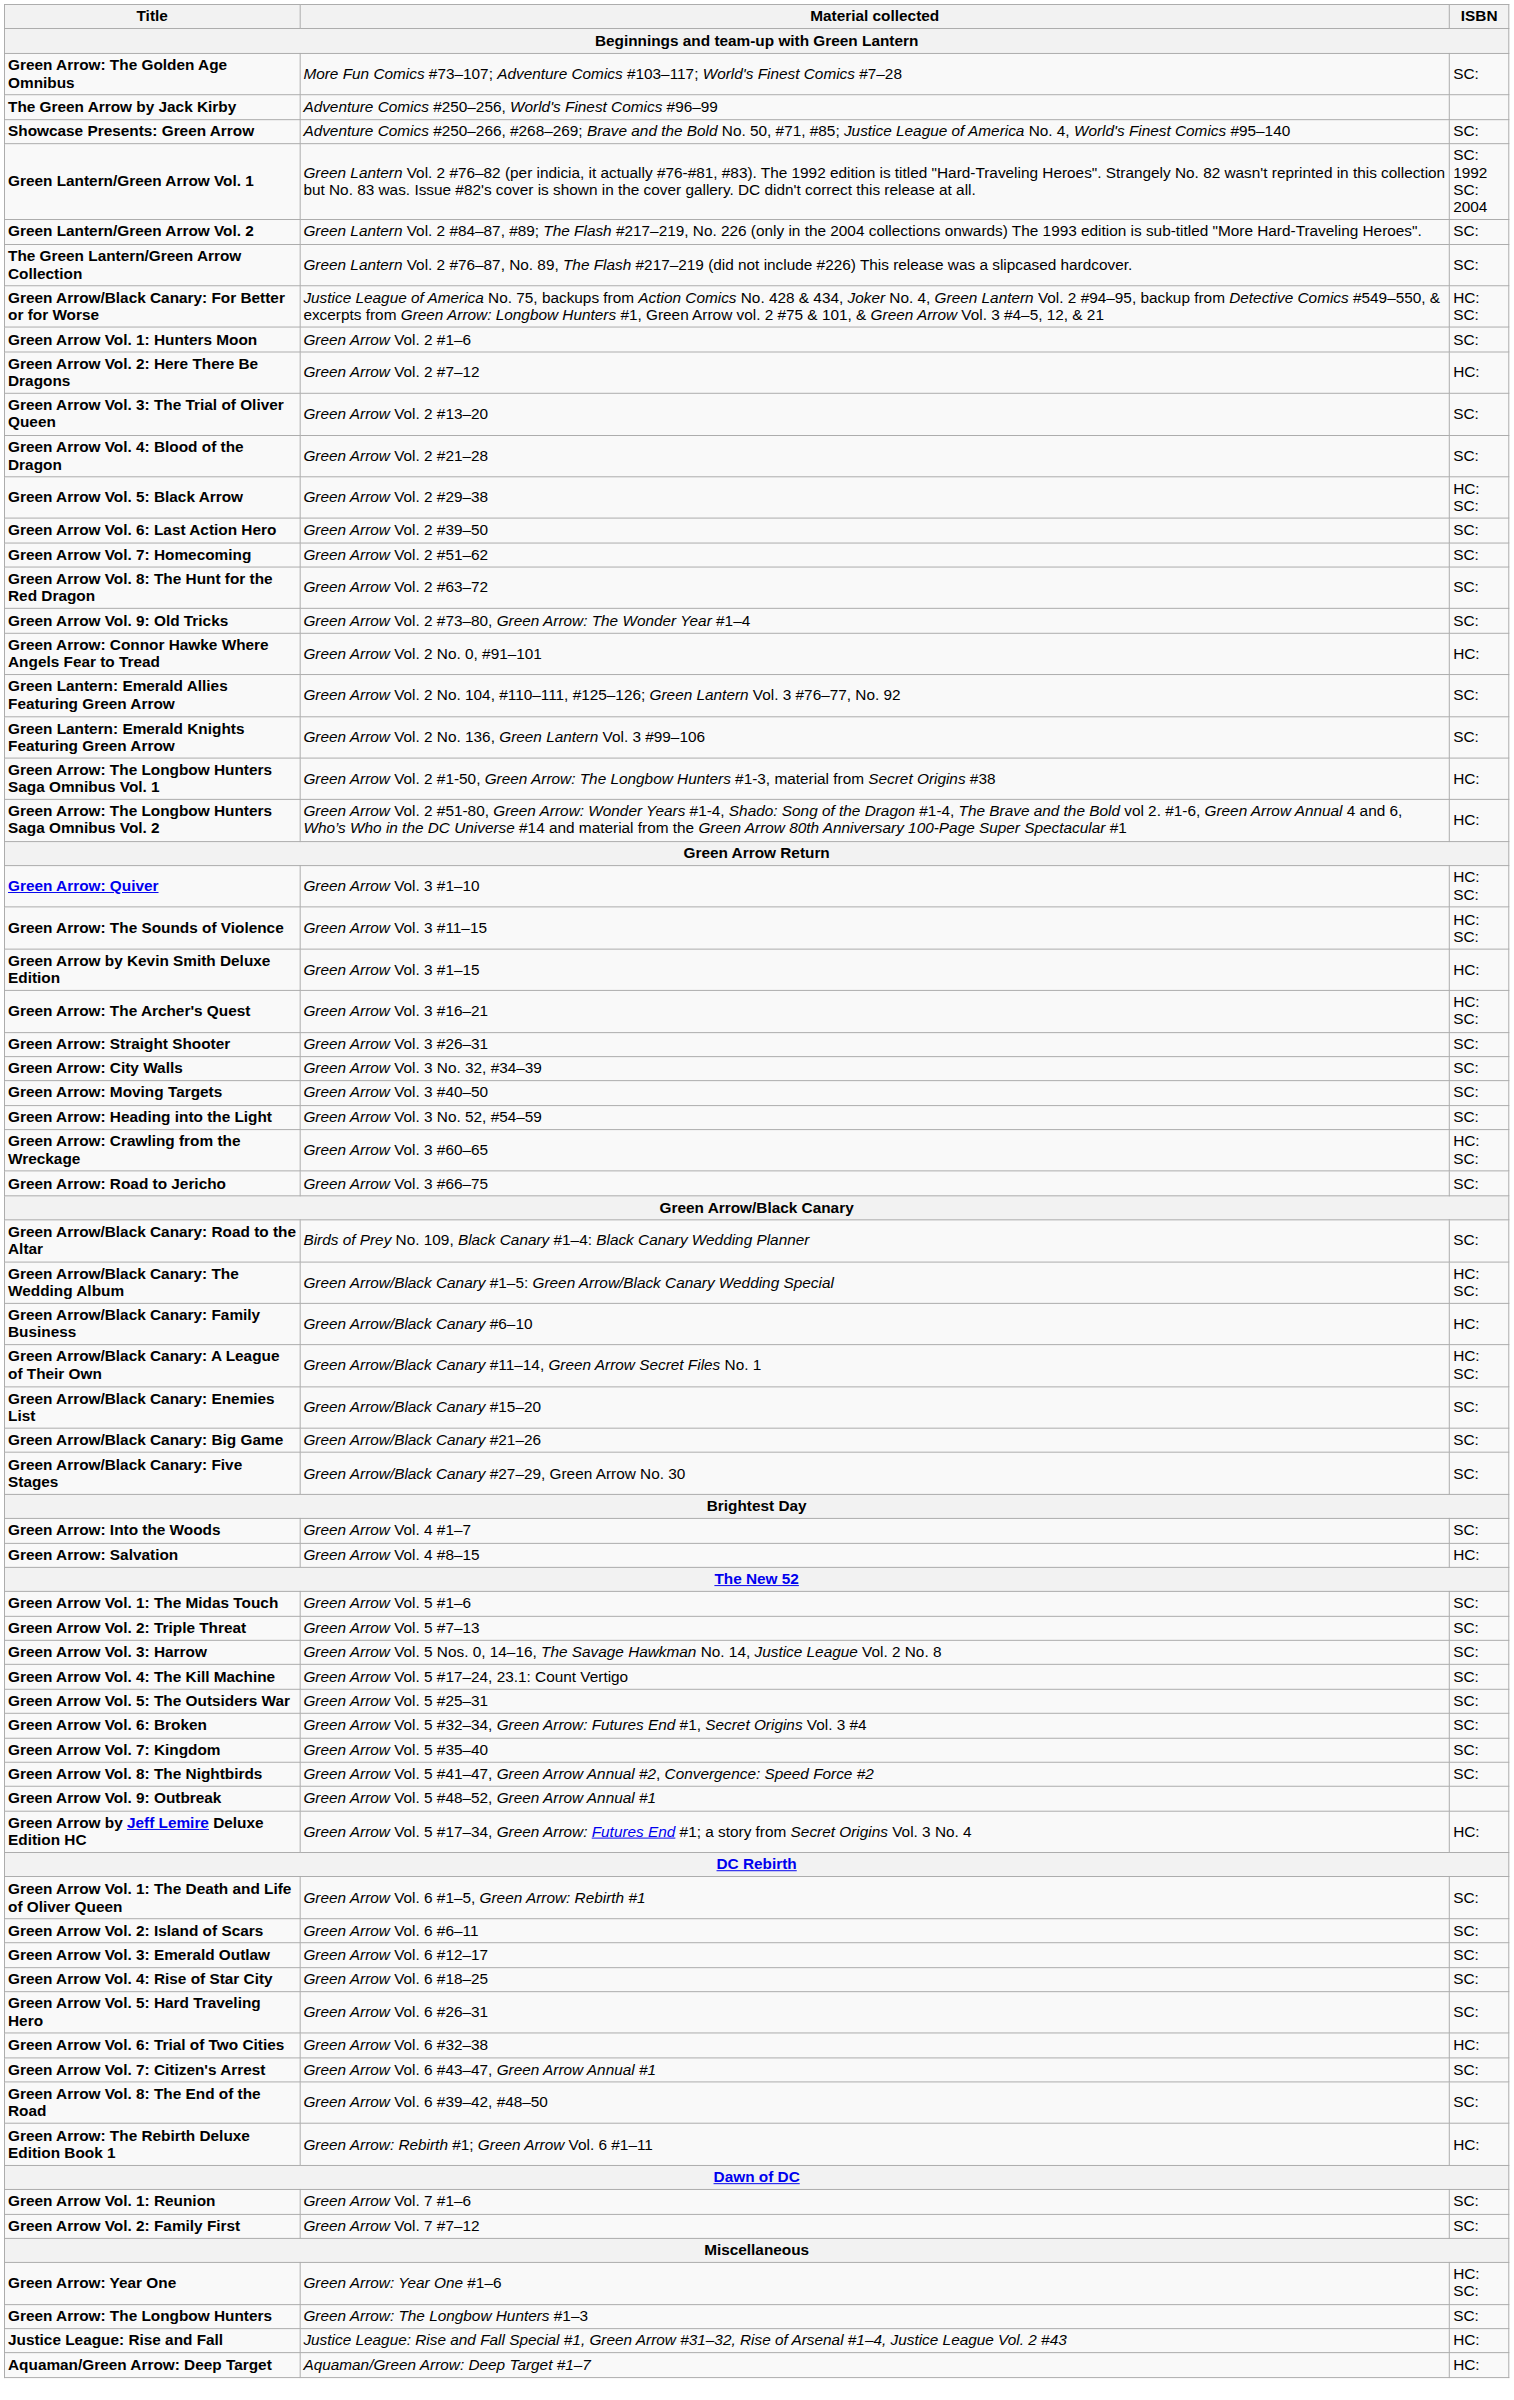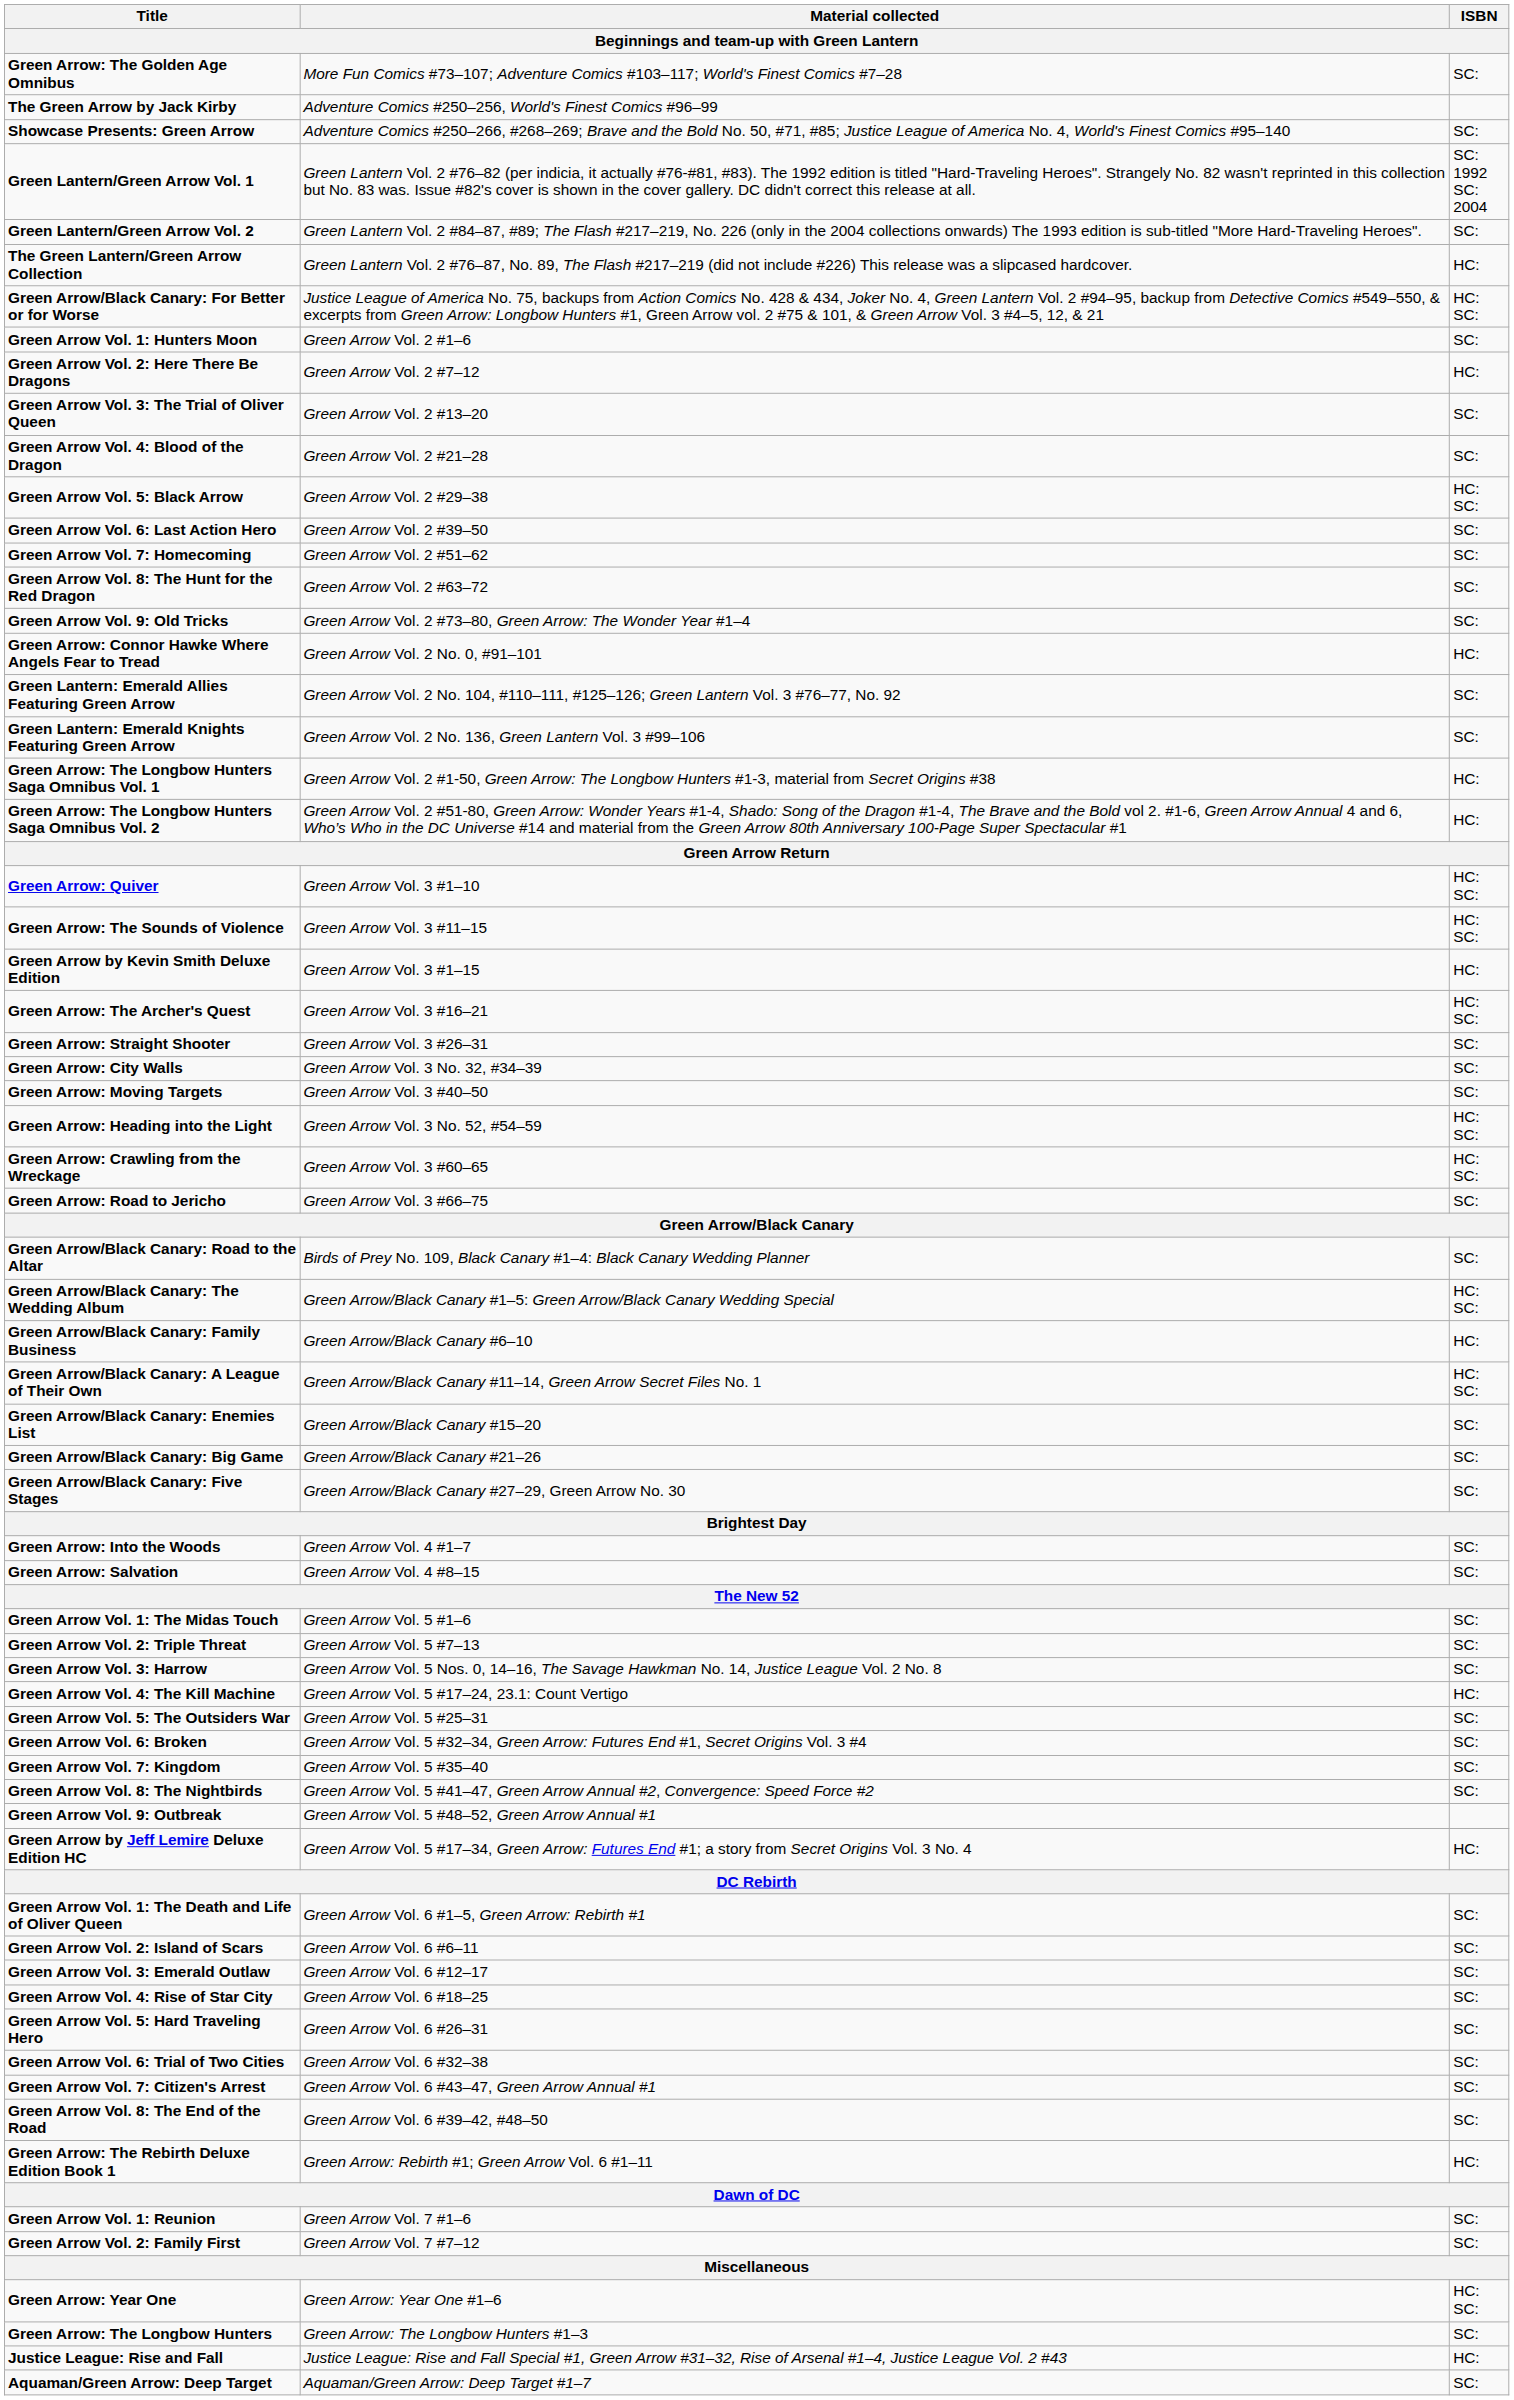The Green Lantern/Green Arrow Collection | ISBN: SC: -> HC:
Green Arrow: Heading into the Light | ISBN: SC: -> HC: SC:
Green Arrow: Salvation | ISBN: HC: -> SC:
Green Arrow Vol. 4: The Kill Machine | ISBN: SC: -> HC:
Green Arrow Vol. 6: Trial of Two Cities | ISBN: HC: -> SC:
Aquaman/Green Arrow: Deep Target | ISBN: HC: -> SC:
